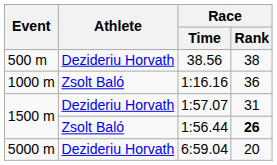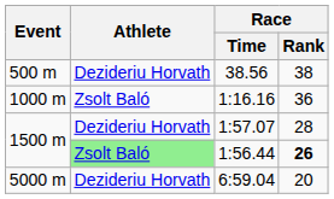1:57.07 | Race / Rank: 31 -> 28
1:56.44 | Athlete: no background -> lightgreen background
